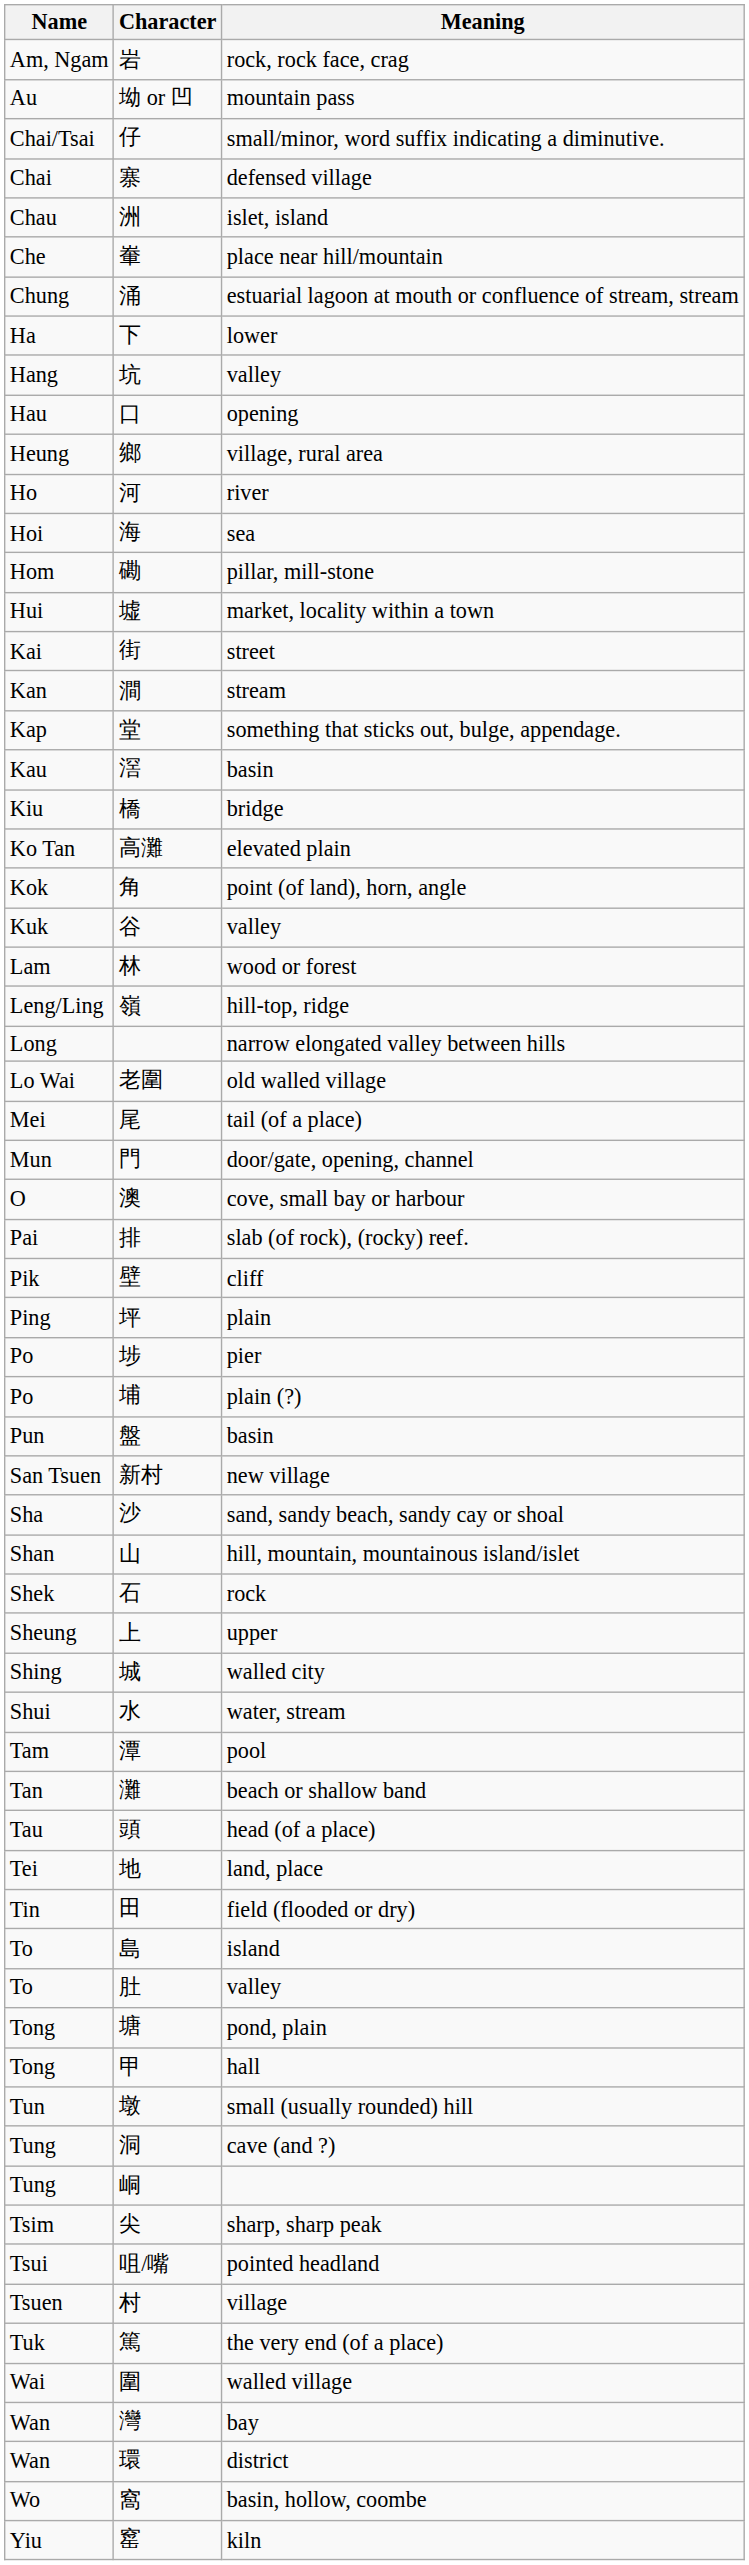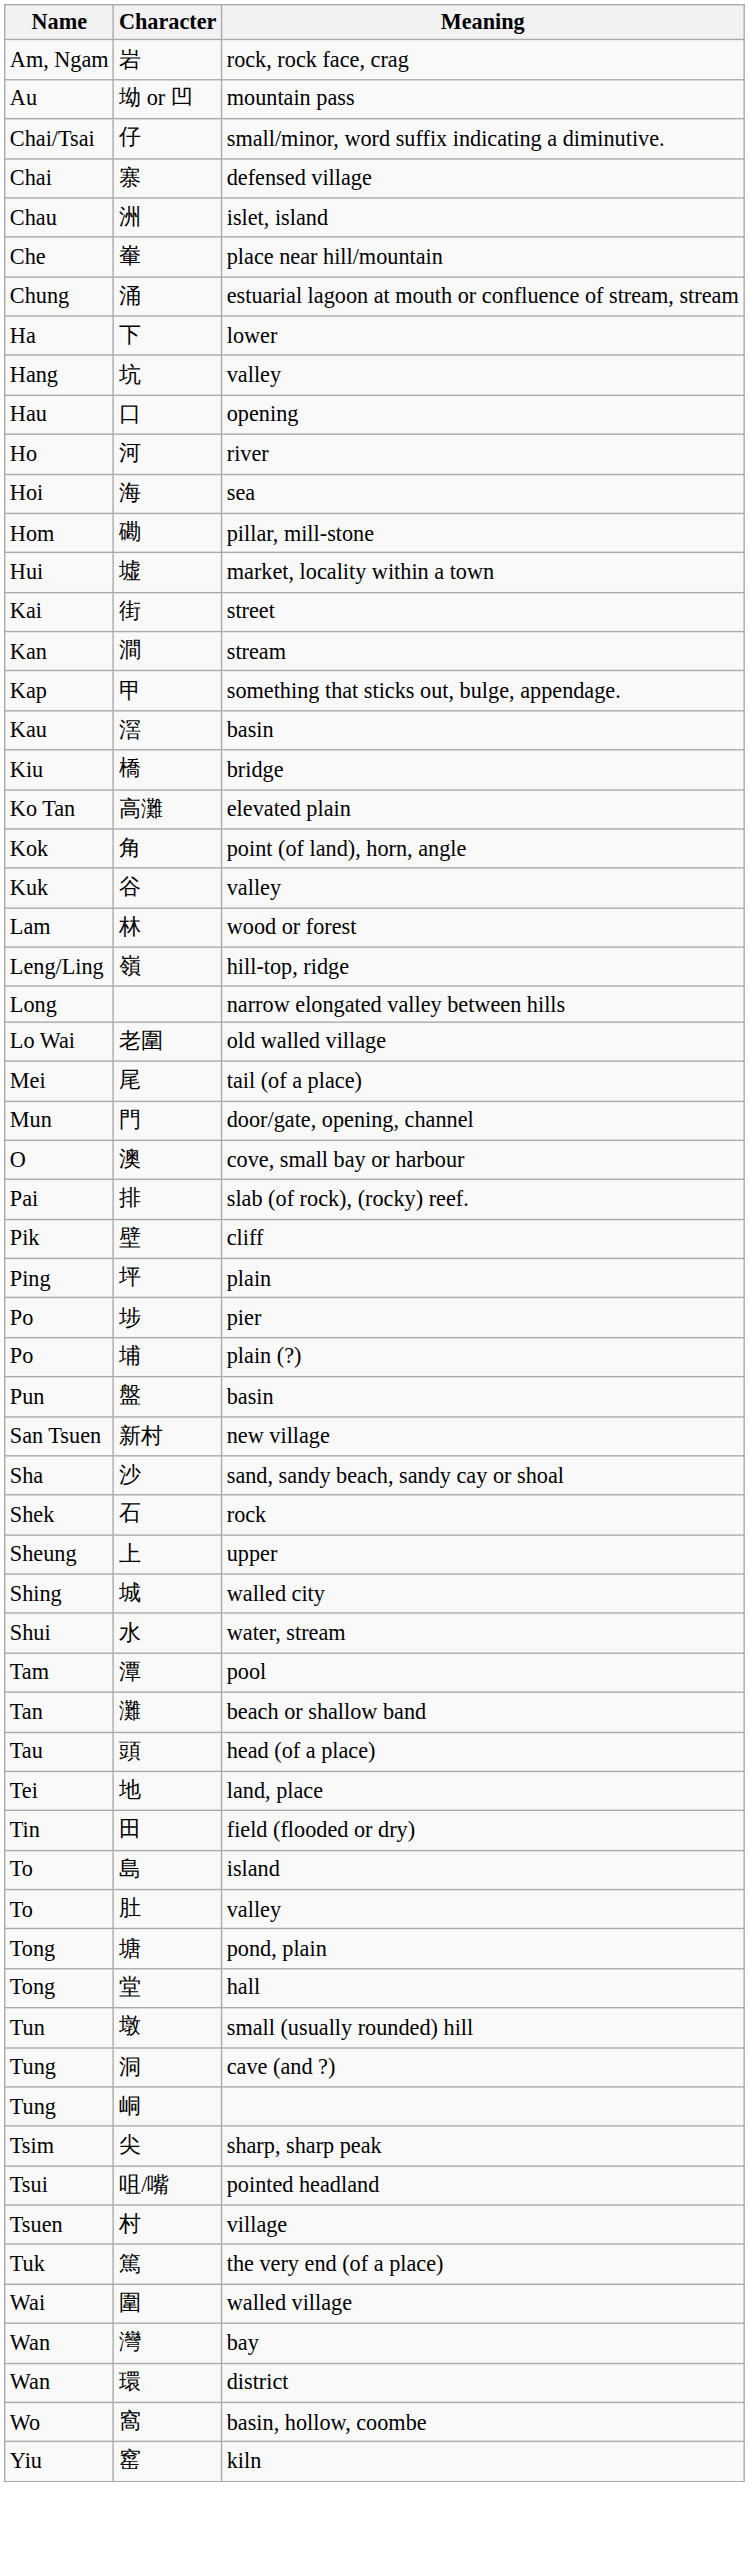- row: Heung | 鄉 | village, rural area
something that sticks out, bulge, appendage. | Character: 堂 -> 甲
- row: Shan | 山 | hill, mountain, mountainous island/islet
hall | Character: 甲 -> 堂
